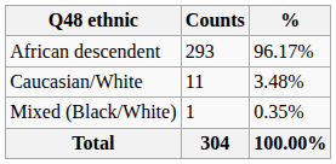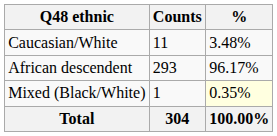rows swapped: African descendent <-> Caucasian/White
Mixed (Black/White) | %: no background -> lightyellow background
